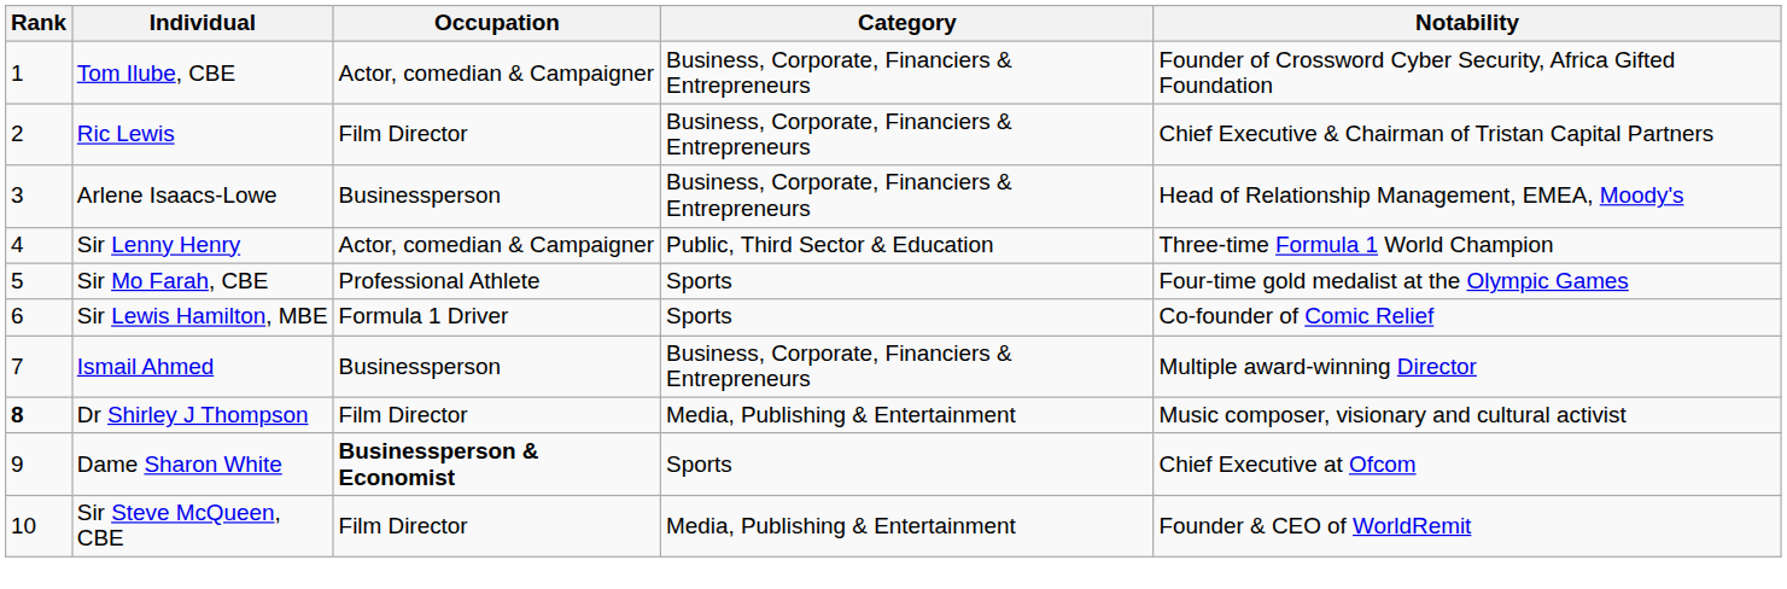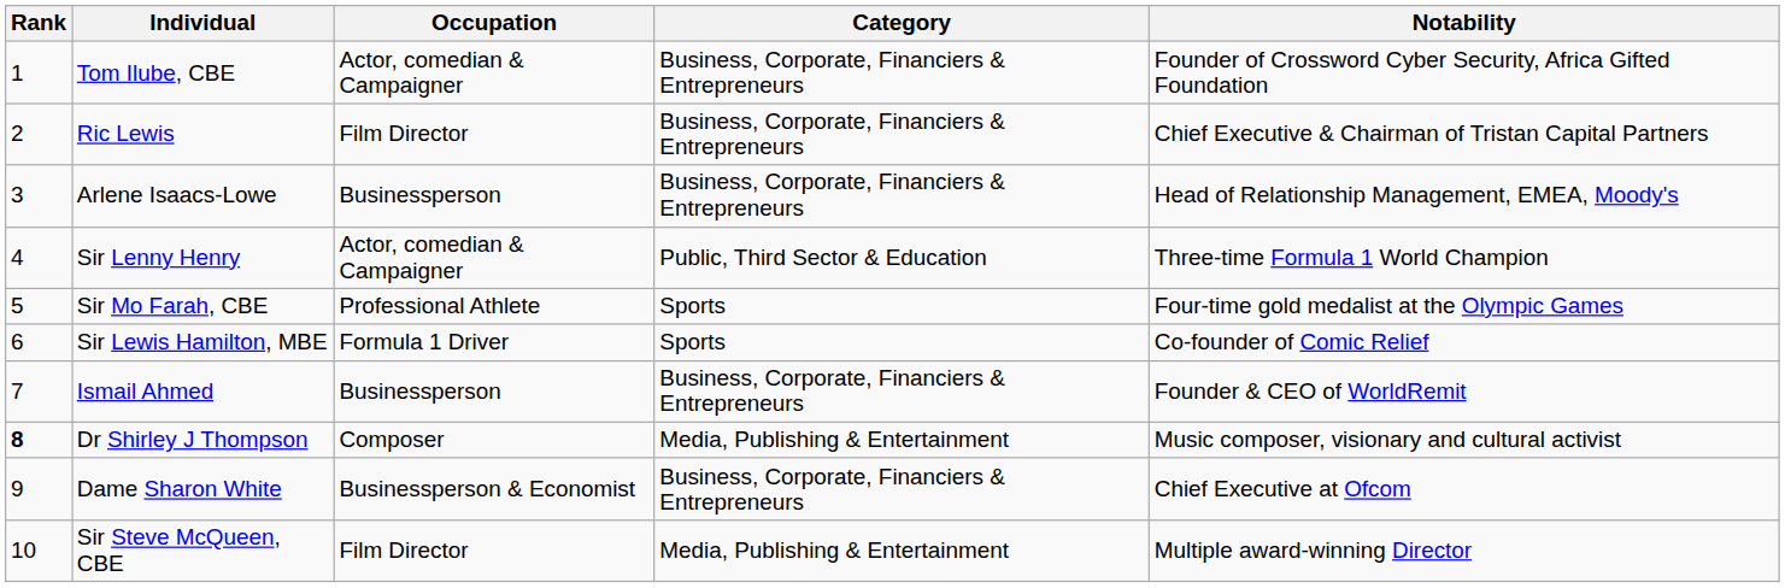Ismail Ahmed | Notability: Multiple award-winning Director -> Founder & CEO of WorldRemit
Dr Shirley J Thompson | Occupation: Film Director -> Composer
Dame Sharon White | Occupation: bold -> normal
Dame Sharon White | Category: Sports -> Business, Corporate, Financiers & Entrepreneurs
Sir Steve McQueen, CBE | Notability: Founder & CEO of WorldRemit -> Multiple award-winning Director
